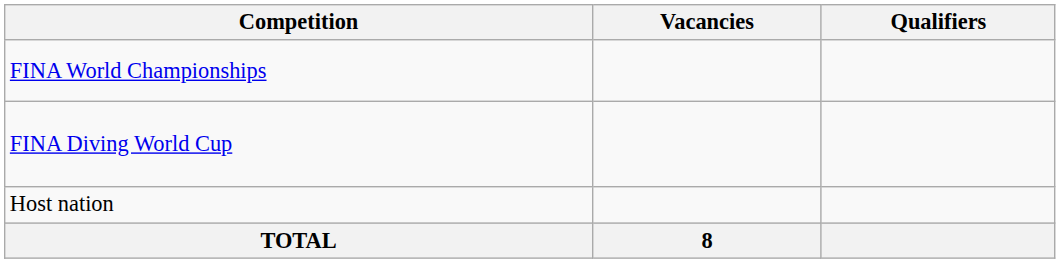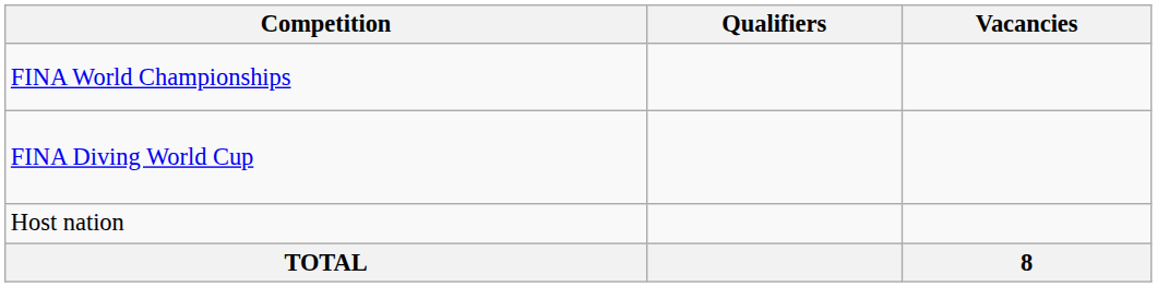columns swapped: Vacancies <-> Qualifiers
